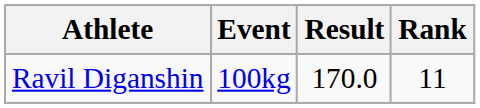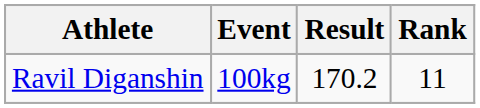Ravil Diganshin | Result: 170.0 -> 170.2
